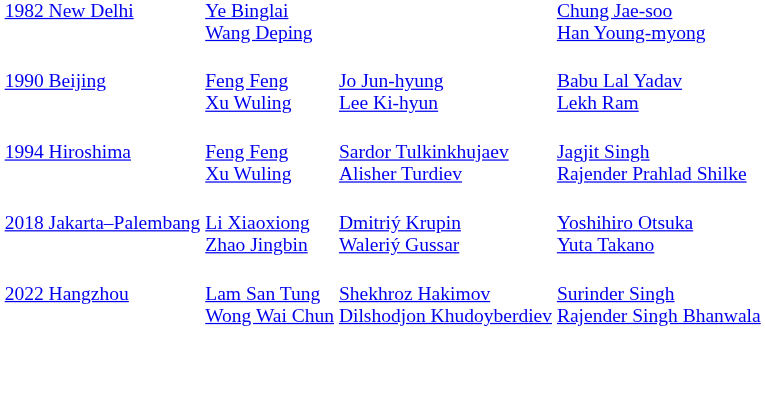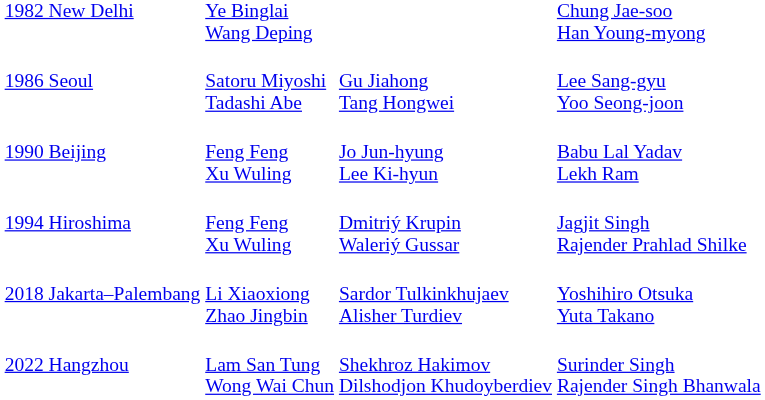+ row: 1986 Seoul | Satoru Miyoshi Tadashi Abe | Gu Jiahong Tang Hongwei | Lee Sang-gyu Yoo Seong-joon
1994 Hiroshima | column 3: Sardor Tulkinkhujaev Alisher Turdiev -> Dmitriý Krupin Waleriý Gussar
2018 Jakarta–Palembang | column 3: Dmitriý Krupin Waleriý Gussar -> Sardor Tulkinkhujaev Alisher Turdiev
